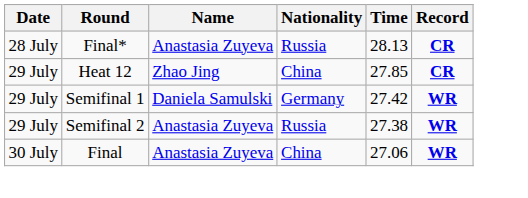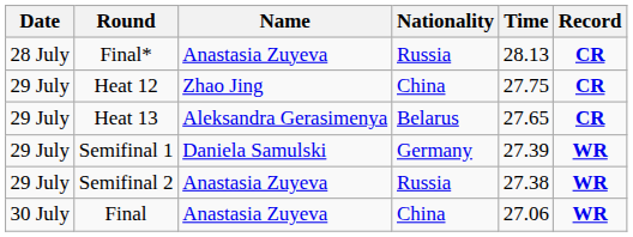Heat 12 | Time: 27.85 -> 27.75
+ row: 29 July | Heat 13 | Aleksandra Gerasimenya | Belarus | 27.65 | CR
Semifinal 1 | Time: 27.42 -> 27.39
